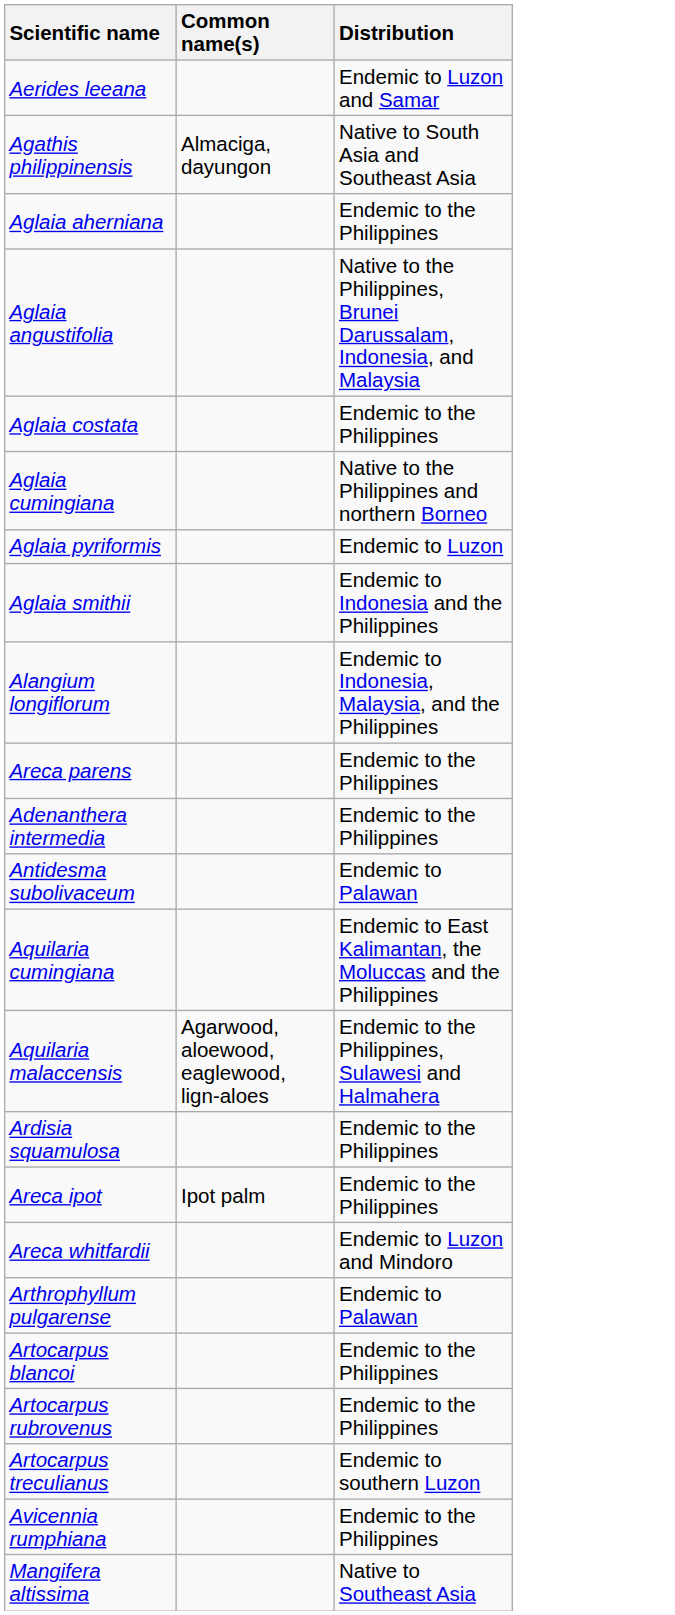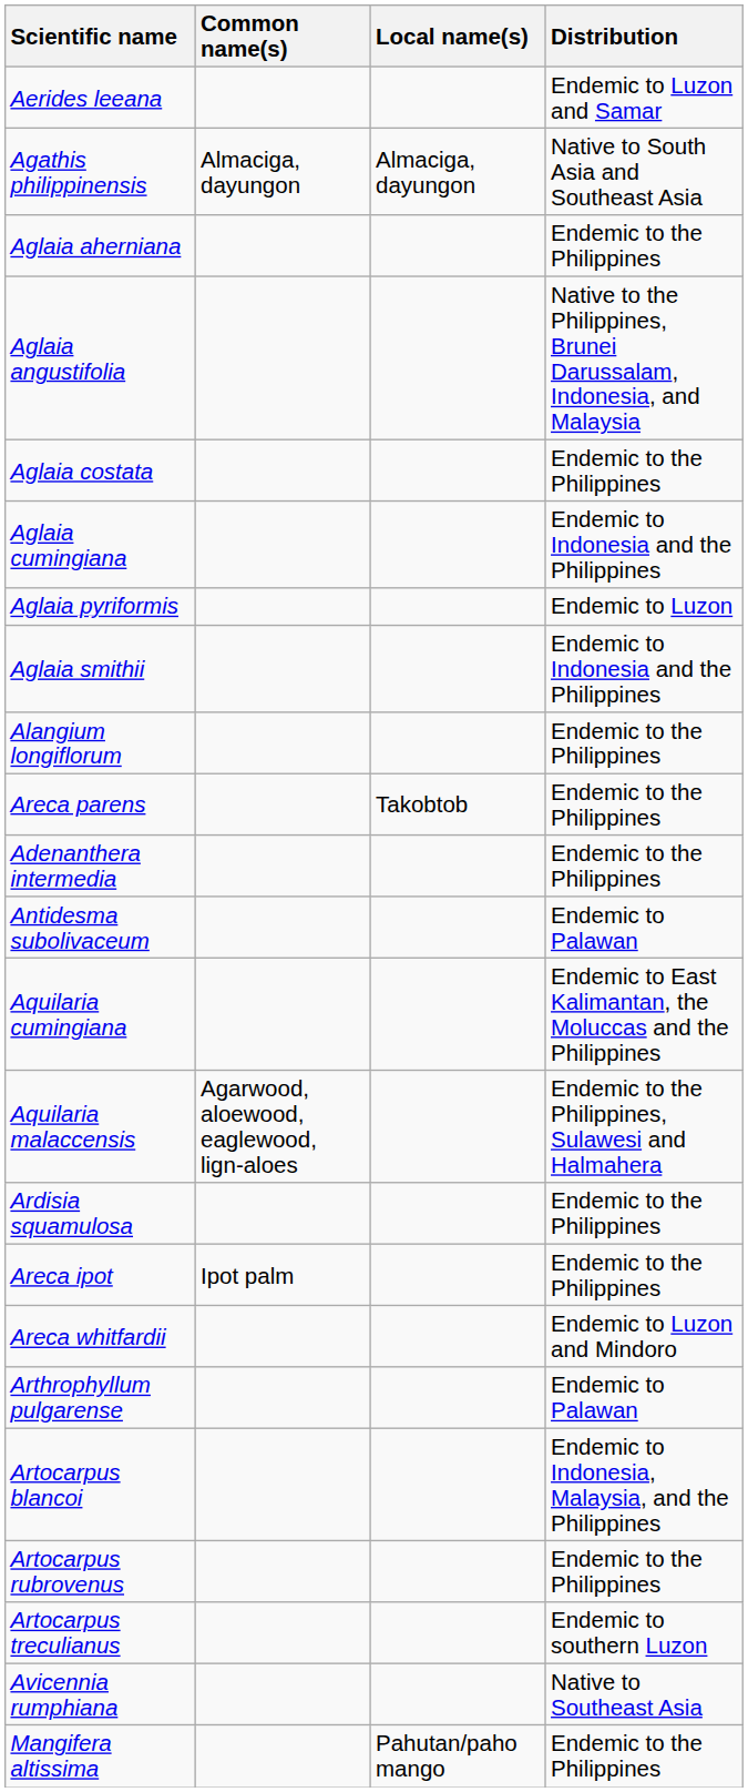+ column: Local name(s) | Almaciga, dayungon | Takobtob | Pahutan/paho mango
Aglaia cumingiana | Distribution: Native to the Philippines and northern Borneo -> Endemic to Indonesia and the Philippines
Alangium longiflorum | Distribution: Endemic to Indonesia, Malaysia, and the Philippines -> Endemic to the Philippines
Artocarpus blancoi | Distribution: Endemic to the Philippines -> Endemic to Indonesia, Malaysia, and the Philippines
Avicennia rumphiana | Distribution: Endemic to the Philippines -> Native to Southeast Asia
Mangifera altissima | Distribution: Native to Southeast Asia -> Endemic to the Philippines
